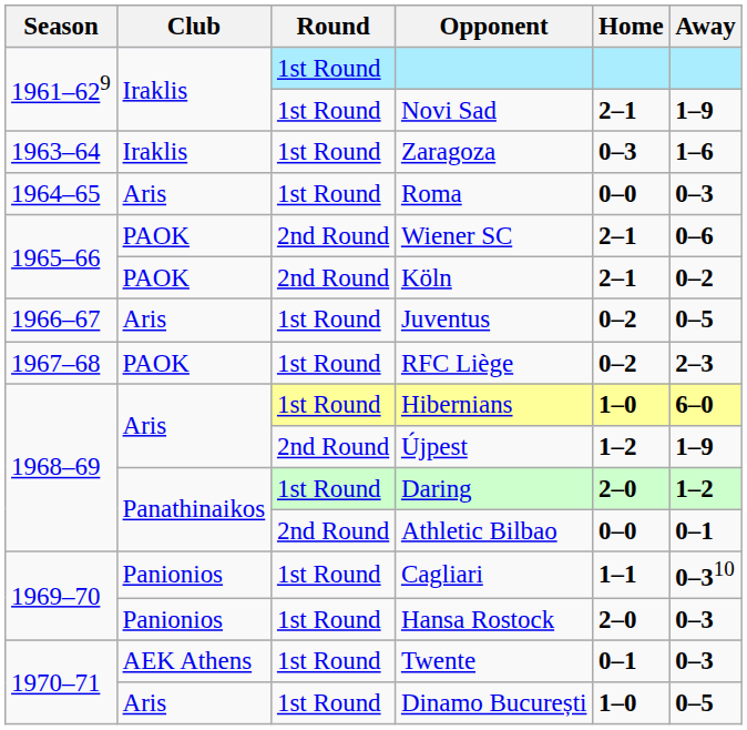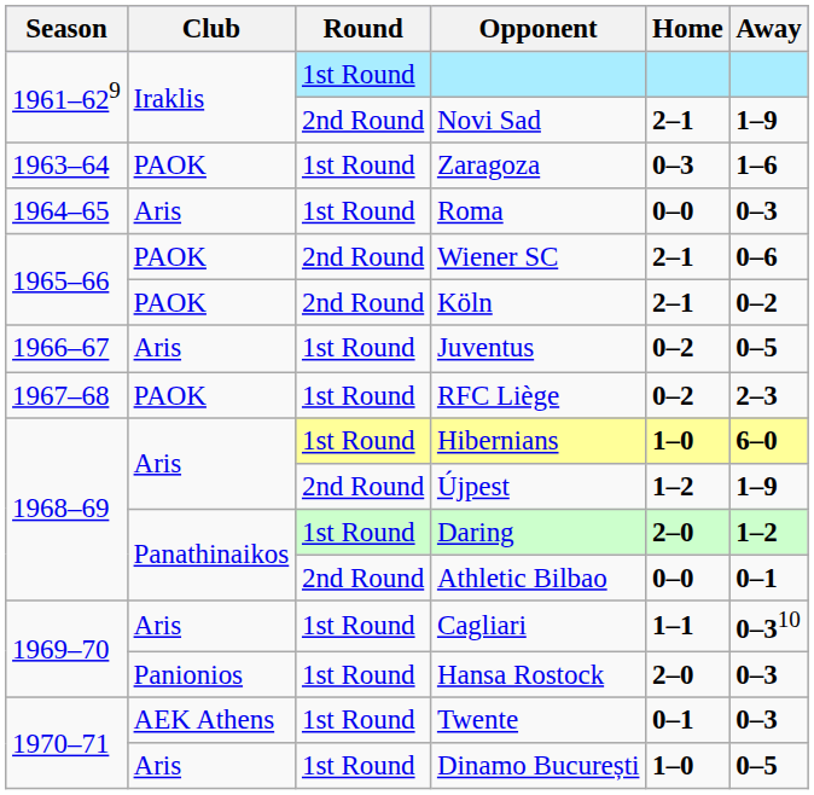Novi Sad | Round: 1st Round -> 2nd Round
Zaragoza | Club: Iraklis -> PAOK
Cagliari | Club: Panionios -> Aris
